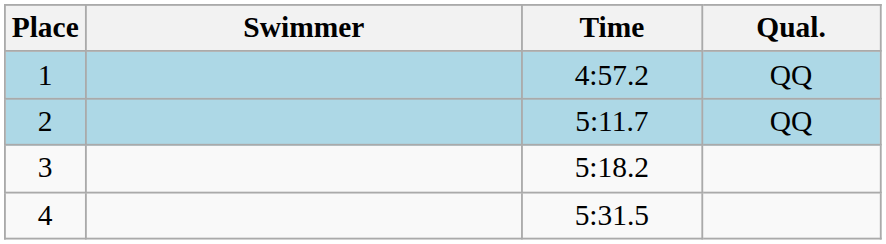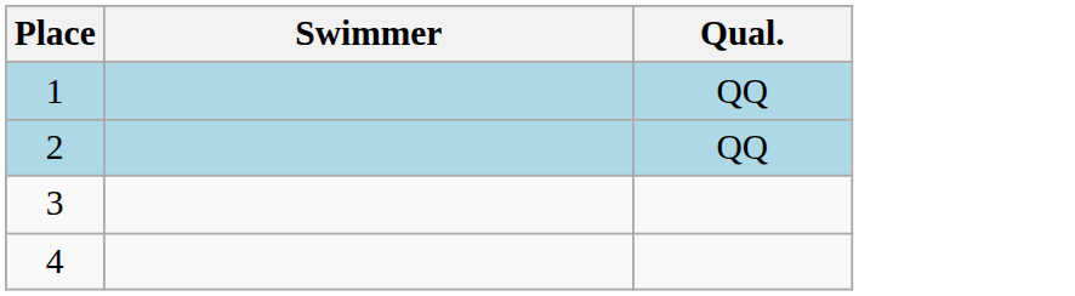- column: Time | 4:57.2 | 5:11.7 | 5:18.2 | 5:31.5
